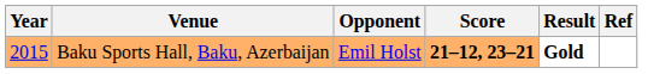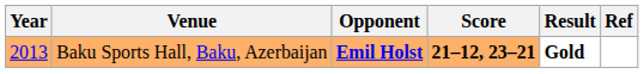Baku Sports Hall, Baku, Azerbaijan | Year: 2015 -> 2013
Baku Sports Hall, Baku, Azerbaijan | Opponent: normal -> bold
